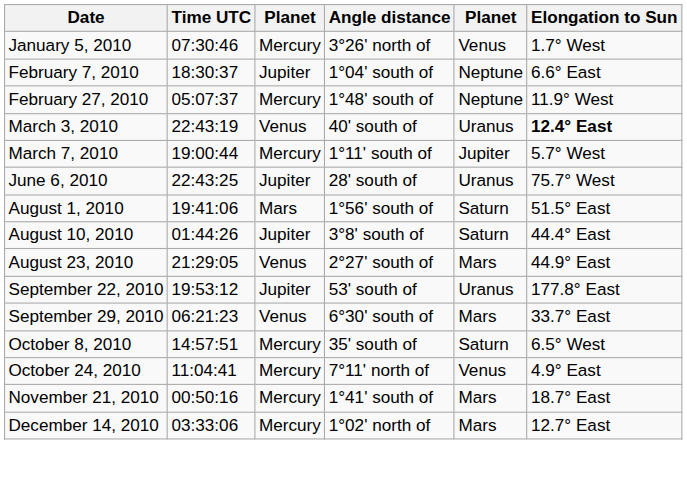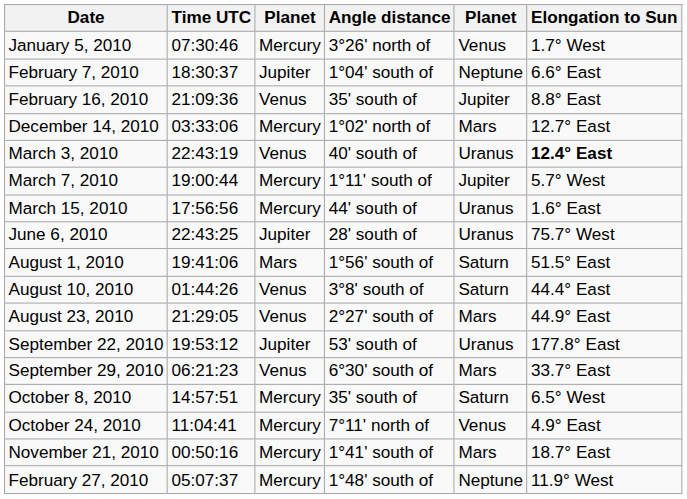+ row: February 16, 2010 | 21:09:36 | Venus | 35' south of | Jupiter | 8.8° East
rows swapped: February 27, 2010 <-> December 14, 2010
+ row: March 15, 2010 | 17:56:56 | Mercury | 44' south of | Uranus | 1.6° East
August 10, 2010 | column 3: Jupiter -> Venus
